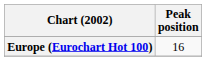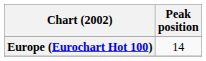Europe (Eurochart Hot 100) | Peak position: 16 -> 14
